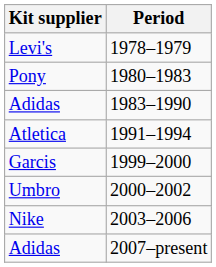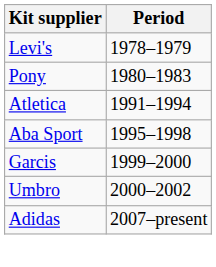- row: Adidas | 1983–1990
+ row: Aba Sport | 1995–1998
- row: Nike | 2003–2006
